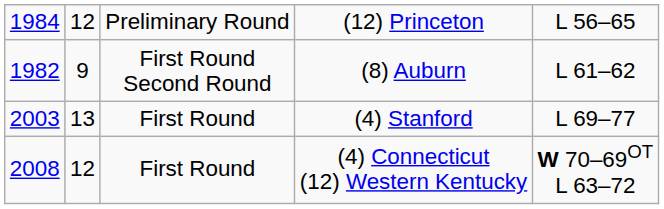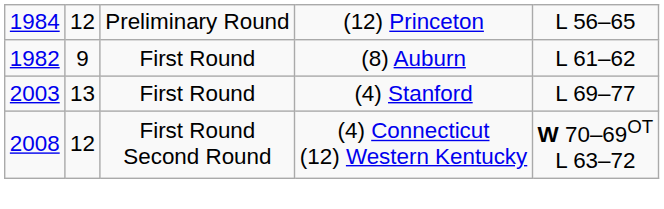(8) Auburn | column 3: First Round Second Round -> First Round
(4) Connecticut (12) Western Kentucky | column 3: First Round -> First Round Second Round
